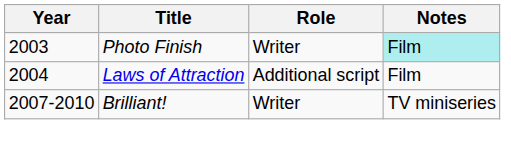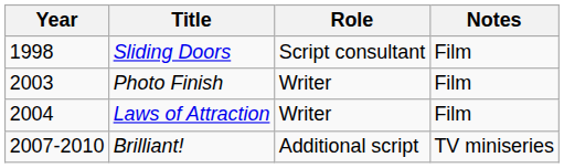+ row: 1998 | Sliding Doors | Script consultant | Film
Photo Finish | Notes: paleturquoise background -> no background
Laws of Attraction | Role: Additional script -> Writer
Brilliant! | Role: Writer -> Additional script
